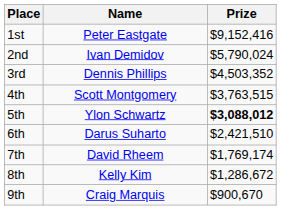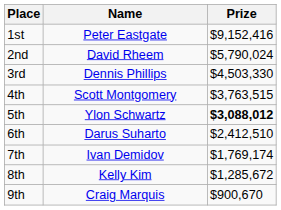2nd | Name: Ivan Demidov -> David Rheem
3rd | Prize: $4,503,352 -> $4,503,330
6th | Prize: $2,421,510 -> $2,412,510
7th | Name: David Rheem -> Ivan Demidov
8th | Prize: $1,286,672 -> $1,285,672
